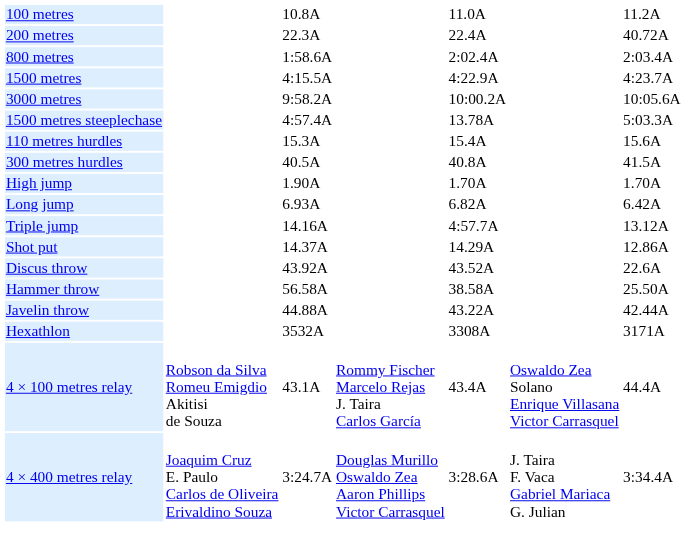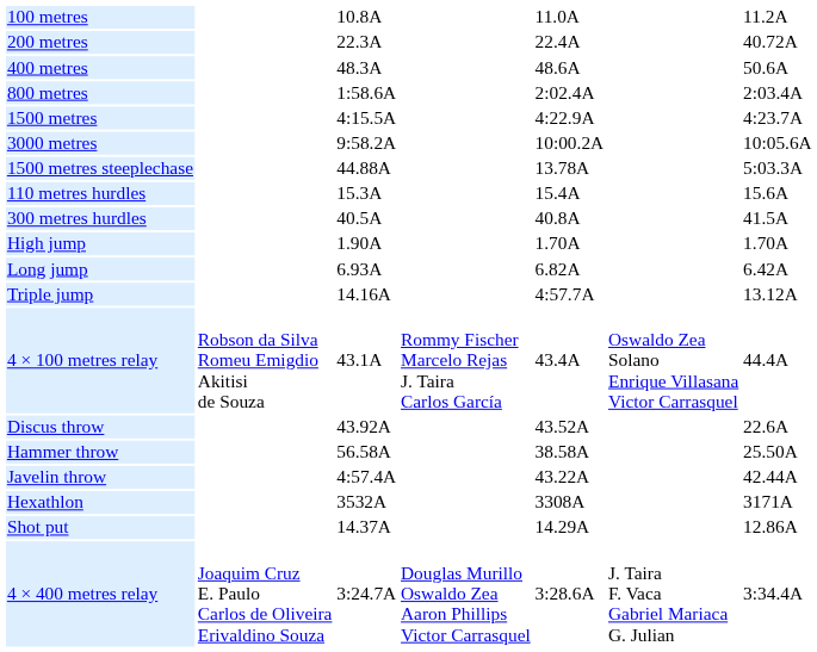+ row: 400 metres | 48.3A | 48.6A | 50.6A
1500 metres steeplechase | column 3: 4:57.4A -> 44.88A
rows swapped: Shot put <-> 4 × 100 metres relay
Javelin throw | column 3: 44.88A -> 4:57.4A
